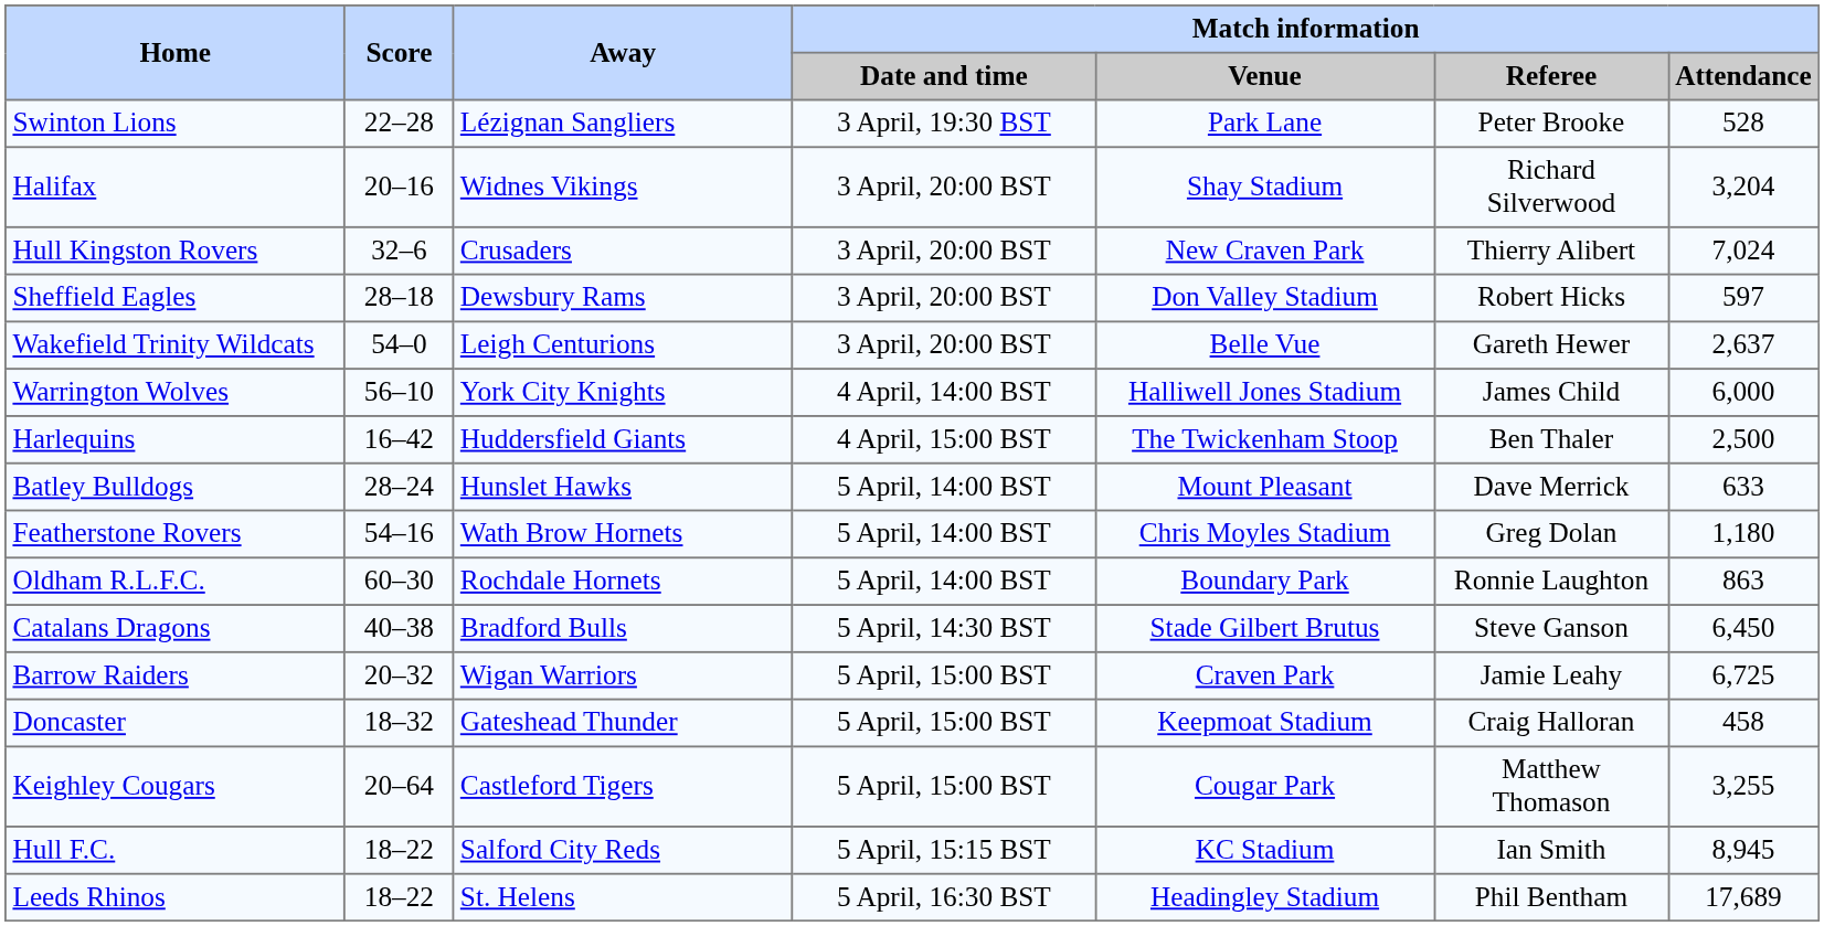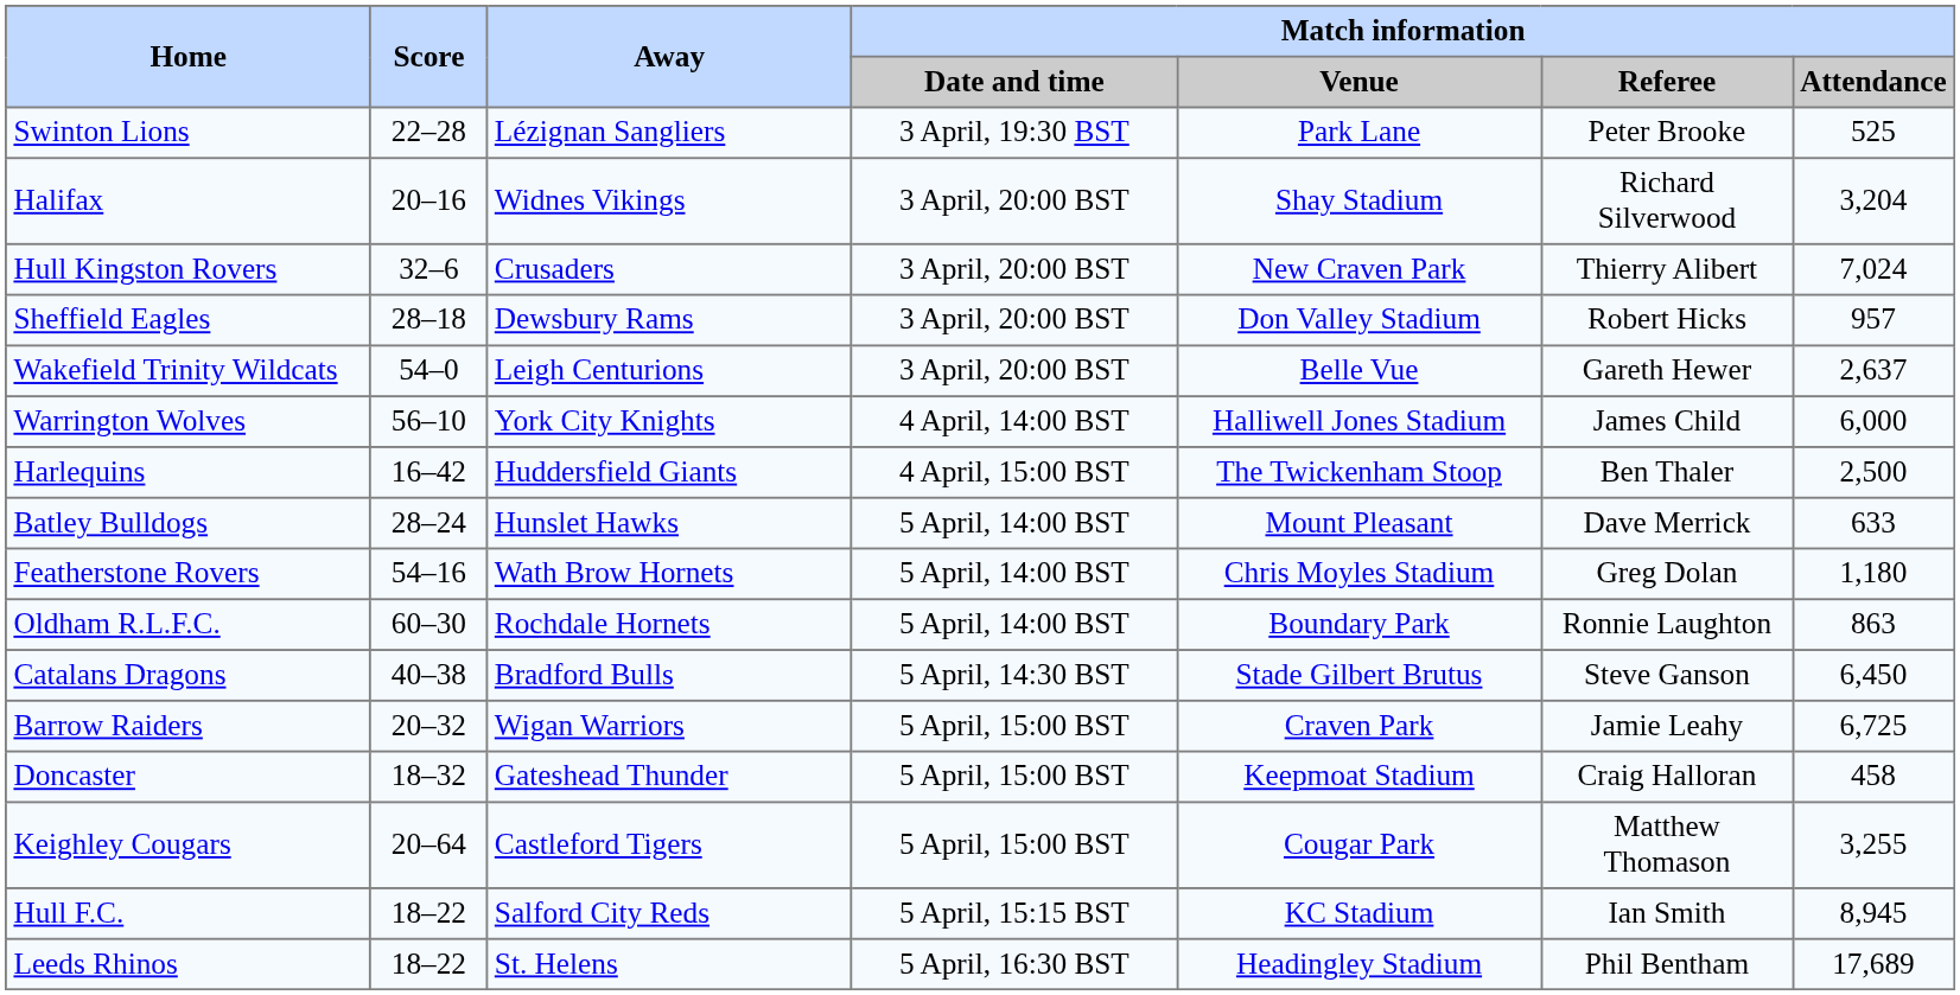Swinton Lions | Match information / Attendance: 528 -> 525
Sheffield Eagles | Match information / Attendance: 597 -> 957
